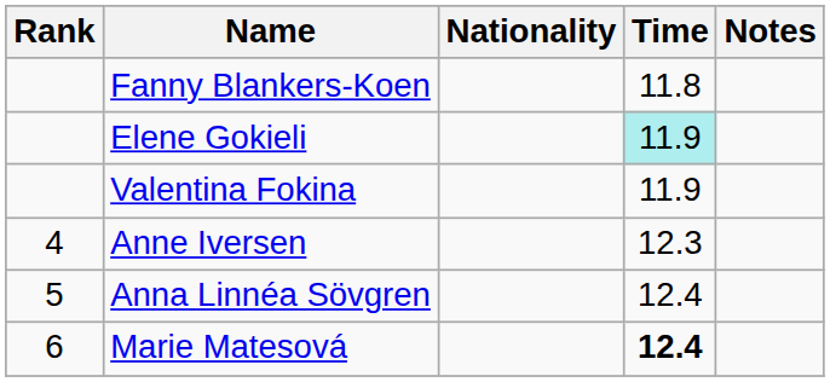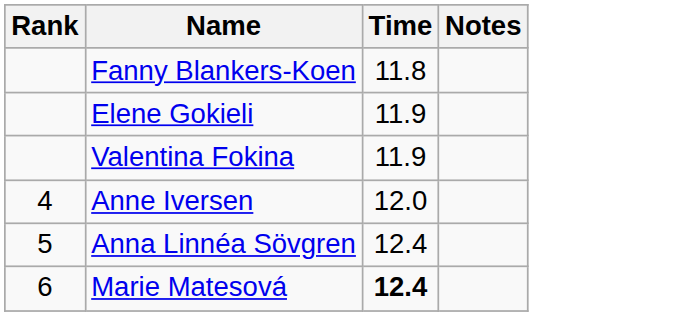- column: Nationality
Elene Gokieli | Time: paleturquoise background -> no background
Anne Iversen | Time: 12.3 -> 12.0
